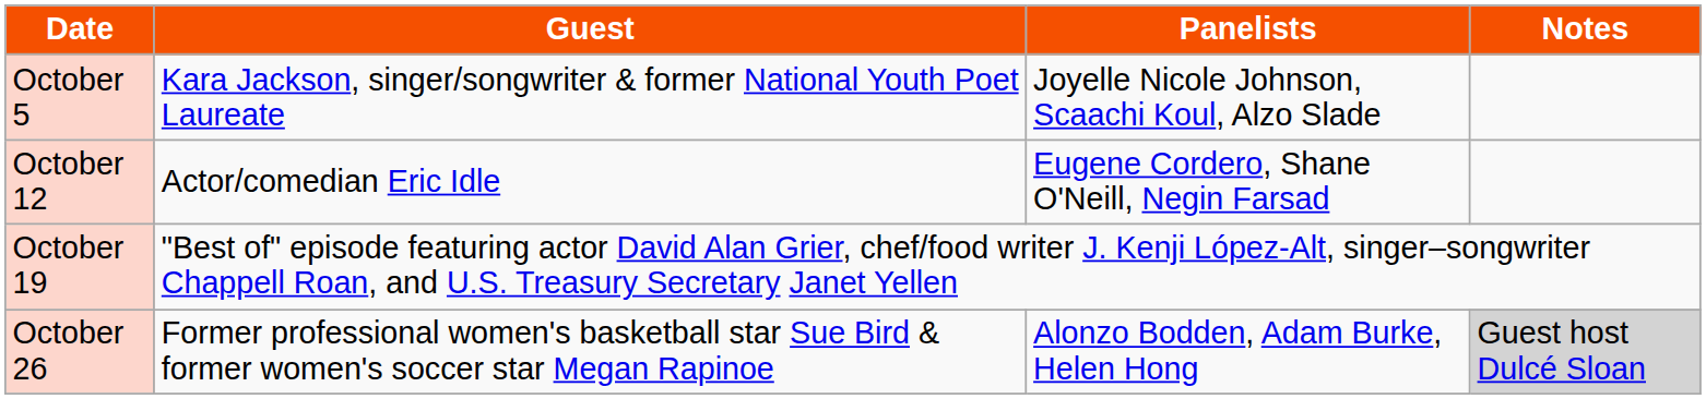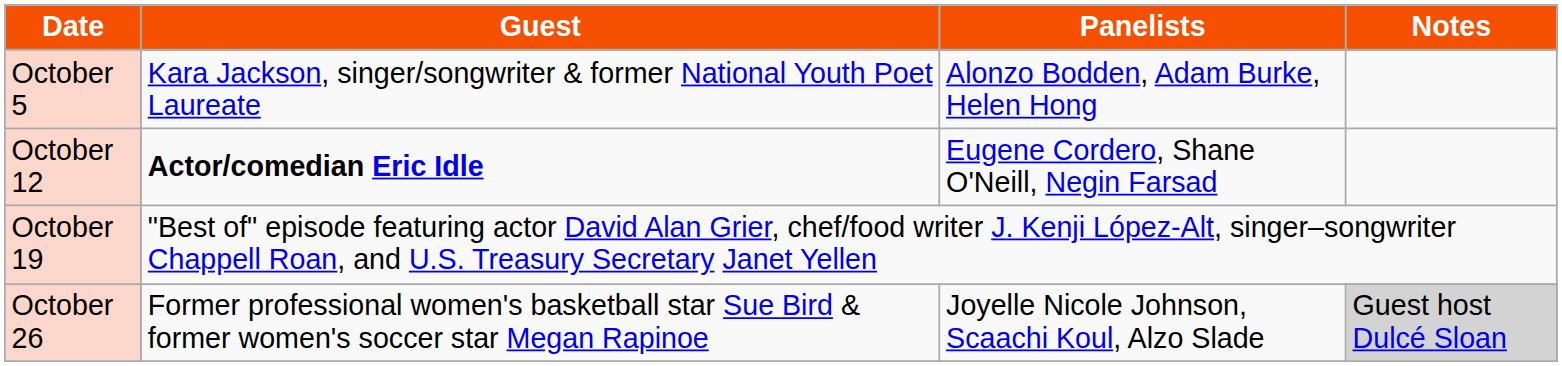October 5 | Panelists: Joyelle Nicole Johnson, Scaachi Koul, Alzo Slade -> Alonzo Bodden, Adam Burke, Helen Hong
October 12 | Guest: normal -> bold
October 26 | Panelists: Alonzo Bodden, Adam Burke, Helen Hong -> Joyelle Nicole Johnson, Scaachi Koul, Alzo Slade
